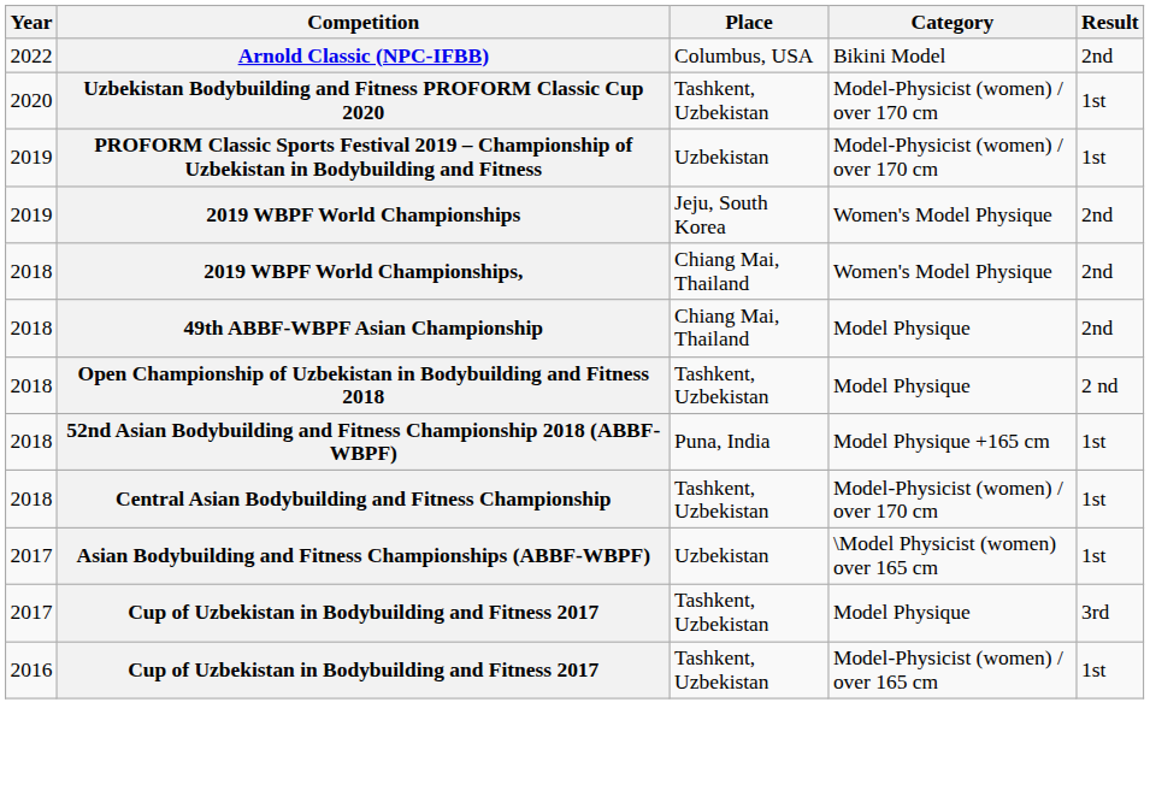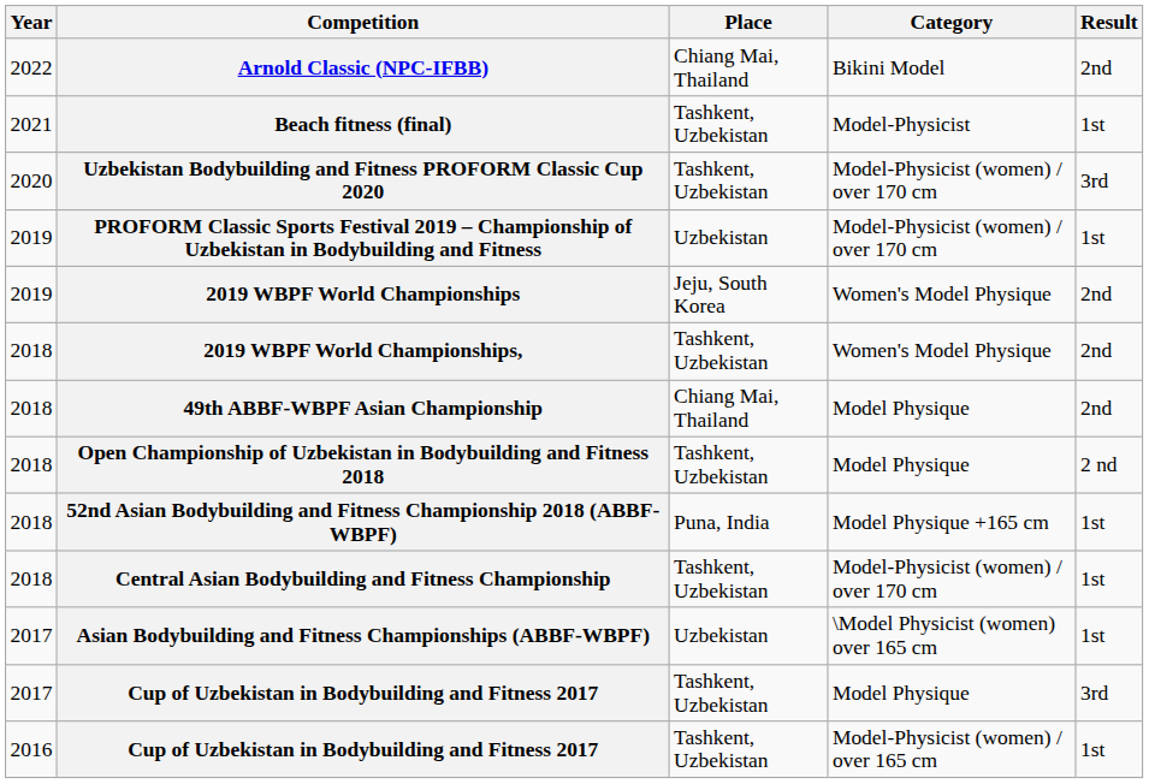Arnold Classic (NPC-IFBB) | Place: Columbus, USA -> Chiang Mai, Thailand
+ row: 2021 | Beach fitness (final) | Tashkent, Uzbekistan | Model-Physicist | 1st
Uzbekistan Bodybuilding and Fitness PROFORM Classic Cup 2020 | Result: 1st -> 3rd
2019 WBPF World Championships, | Place: Chiang Mai, Thailand -> Tashkent, Uzbekistan
